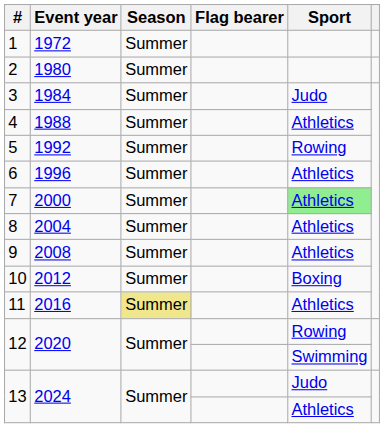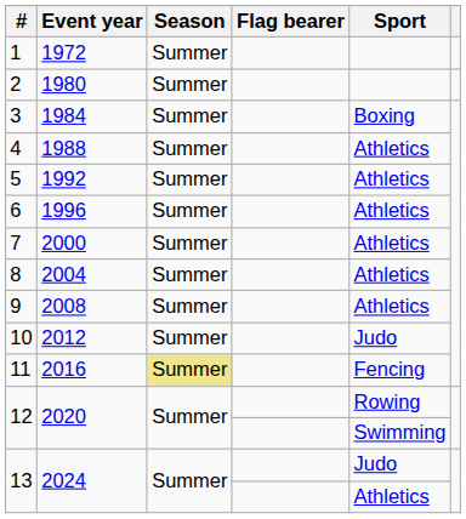3 | Sport: Judo -> Boxing
5 | Sport: Rowing -> Athletics
7 | Sport: lightgreen background -> no background
10 | Sport: Boxing -> Judo
11 | Sport: Athletics -> Fencing
